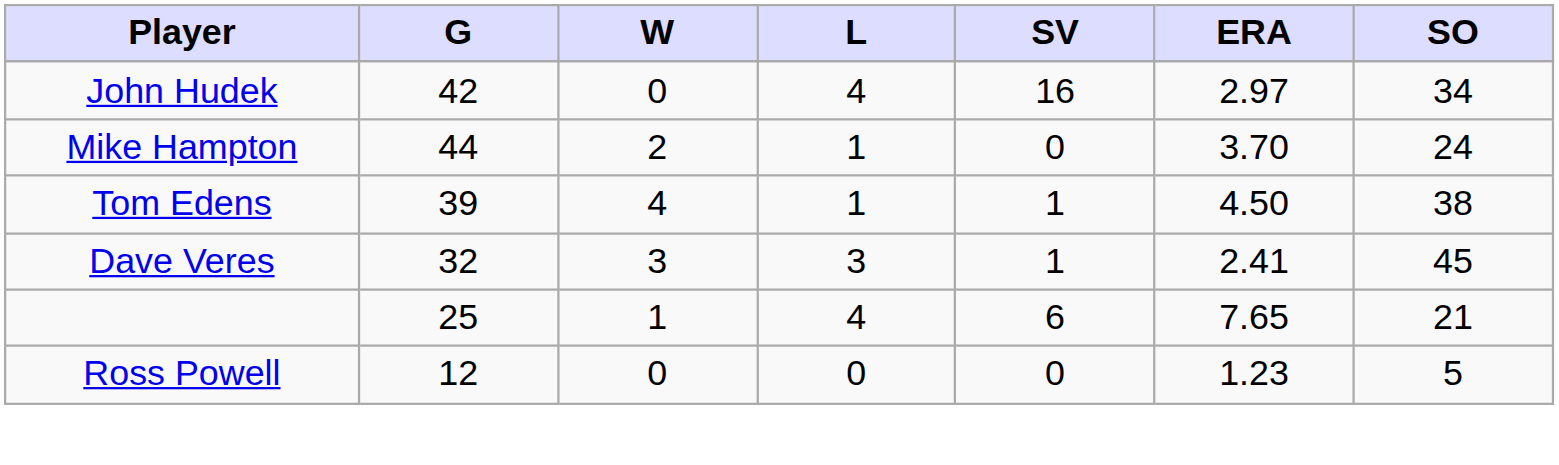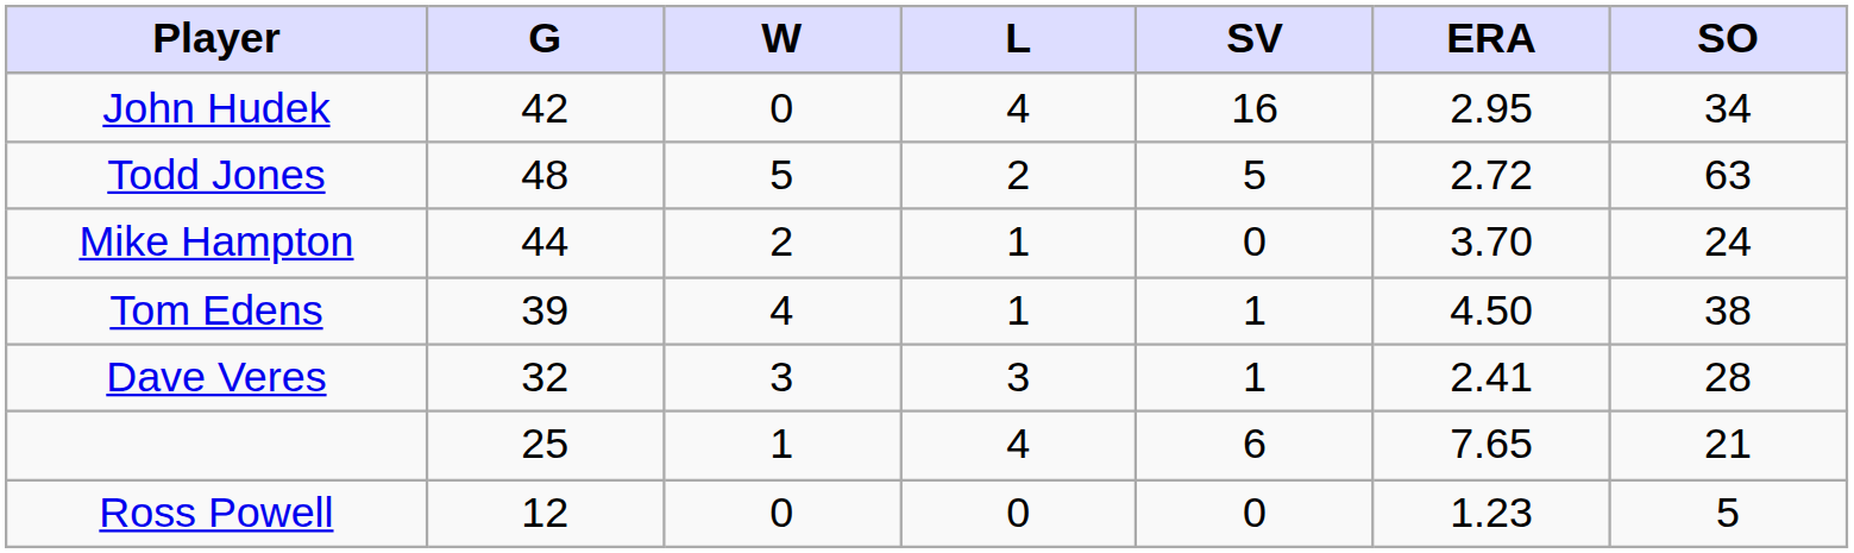John Hudek | ERA: 2.97 -> 2.95
+ row: Todd Jones | 48 | 5 | 2 | 5 | 2.72 | 63
Dave Veres | SO: 45 -> 28
